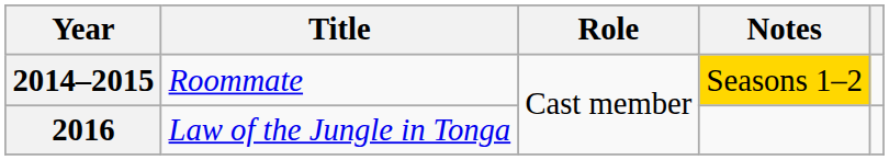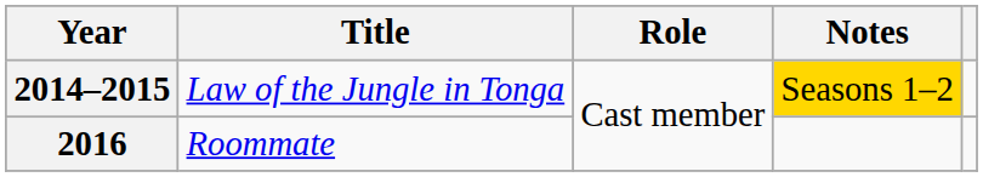2014–2015 | Title: Roommate -> Law of the Jungle in Tonga
2016 | Title: Law of the Jungle in Tonga -> Roommate
